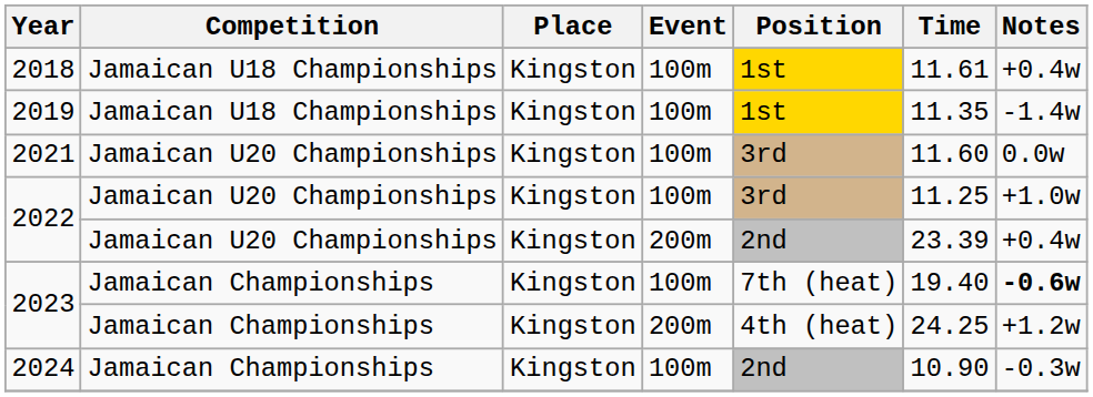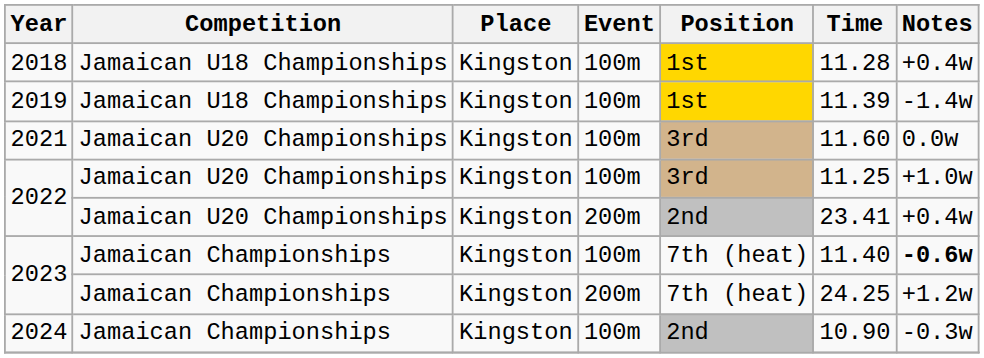2018 | Time: 11.61 -> 11.28
2019 | Time: 11.35 -> 11.39
2022 / 200m | Time: 23.39 -> 23.41
2023 / 100m | Time: 19.40 -> 11.40
2023 / 200m | Position: 4th (heat) -> 7th (heat)
